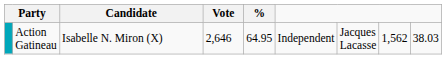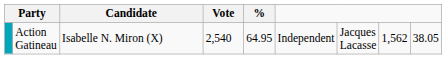Action Gatineau | Vote: 2,646 -> 2,540
Action Gatineau | column 9: 38.03 -> 38.05
